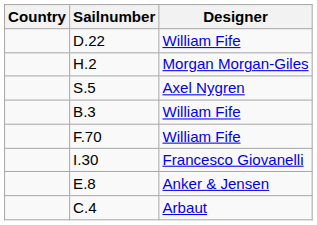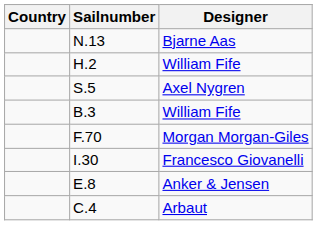+ row: N.13 | Bjarne Aas
- row: D.22 | William Fife
H.2 | Designer: Morgan Morgan-Giles -> William Fife
F.70 | Designer: William Fife -> Morgan Morgan-Giles
